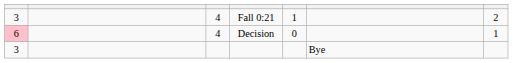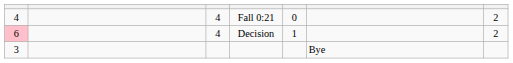Fall 0:21 | column 1: 3 -> 4
Fall 0:21 | column 5: 1 -> 0
Decision | column 5: 0 -> 1
Decision | column 7: 1 -> 2
